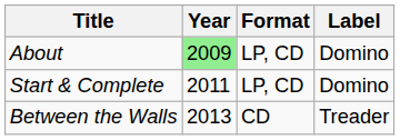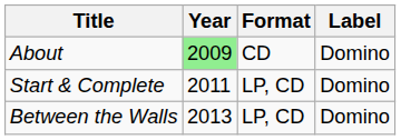About | Format: LP, CD -> CD
Between the Walls | Format: CD -> LP, CD
Between the Walls | Label: Treader -> Domino
